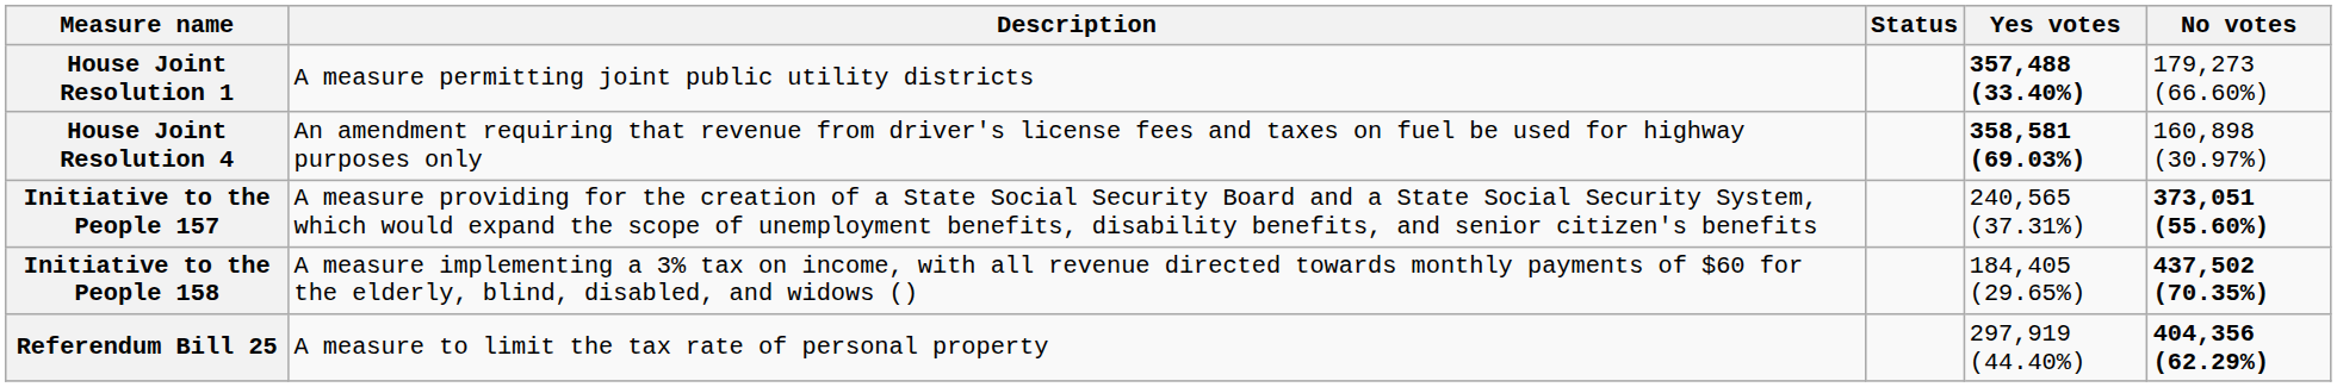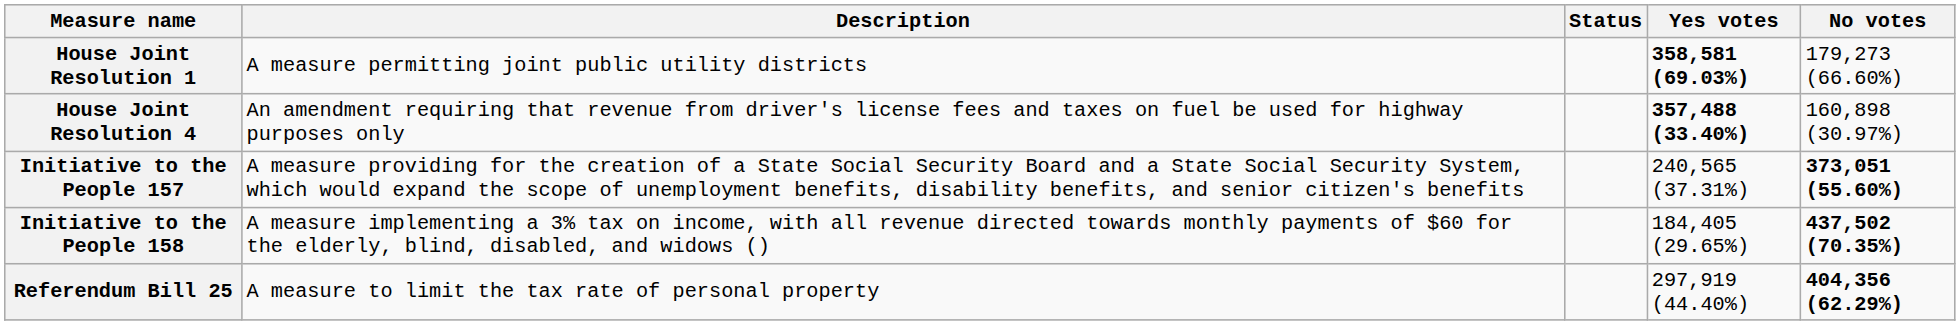House Joint Resolution 1 | Yes votes: 357,488 (33.40%) -> 358,581 (69.03%)
House Joint Resolution 4 | Yes votes: 358,581 (69.03%) -> 357,488 (33.40%)
